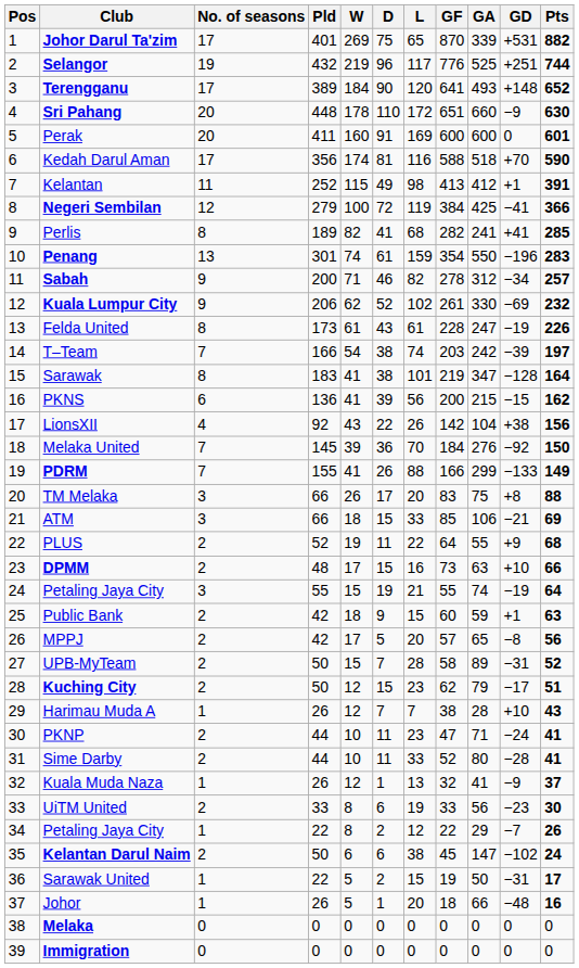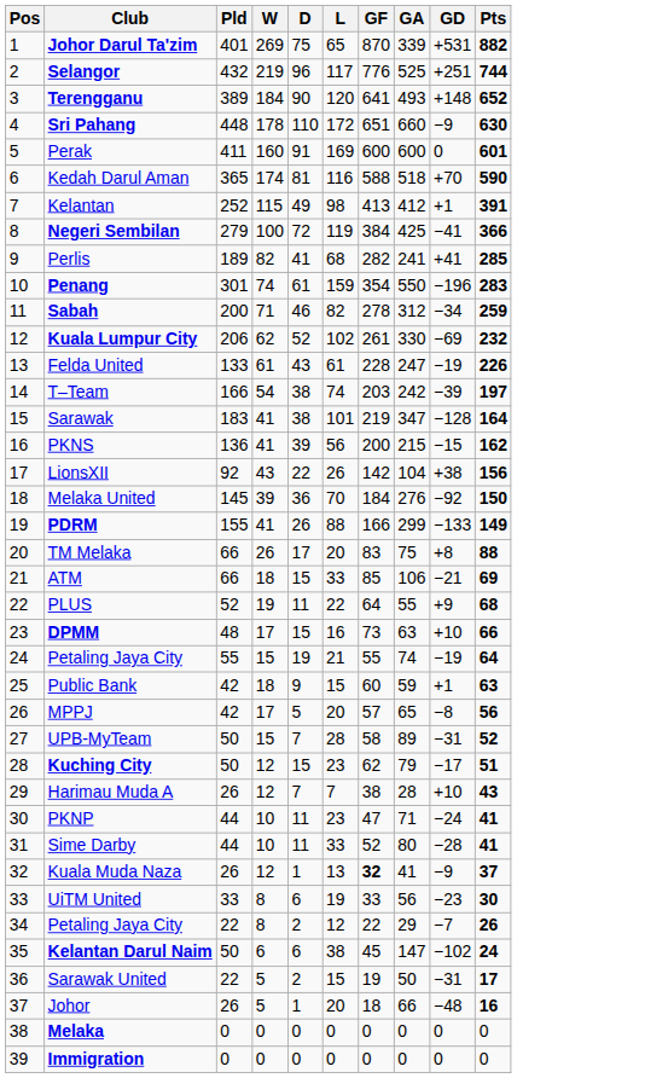- column: No. of seasons | 17 | 19 | 17 | 20 | 20 | 17 | 11 | 12 | 8 | 13 | 9 | 9 | 8 | 7 | 8 | 6 | 4 | 7 | 7 | 3 | 3 | 2 | 2 | 3 | 2 | 2 | 2 | 2 | 1 | 2 | 2 | 1 | 2 | 1 | 2 | 1 | 1 | 0 | 0
Kedah Darul Aman | Pld: 356 -> 365
Sabah | Pts: 257 -> 259
Felda United | Pld: 173 -> 133
Kuala Muda Naza | GF: normal -> bold
